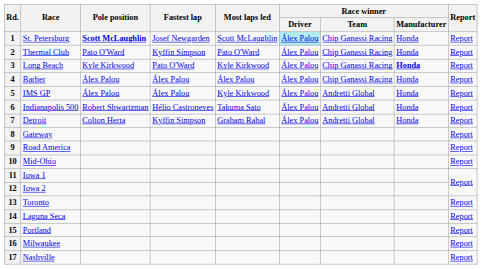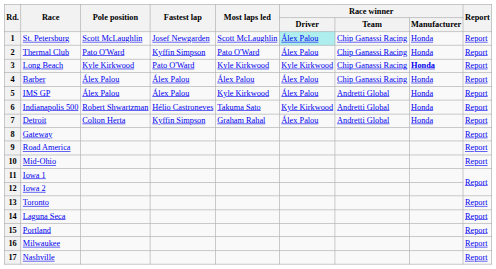1 | Pole position: bold -> normal
3 | Race winner / Driver: Álex Palou -> Kyle Kirkwood
6 | Race winner / Driver: Álex Palou -> Kyle Kirkwood
